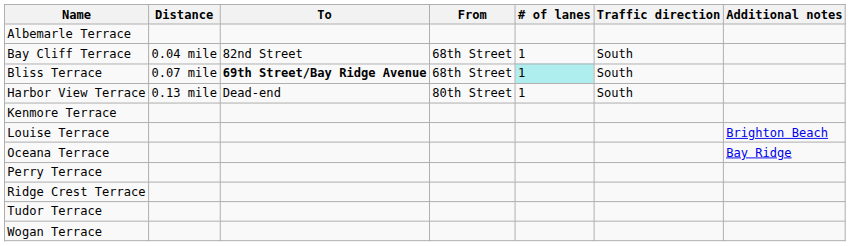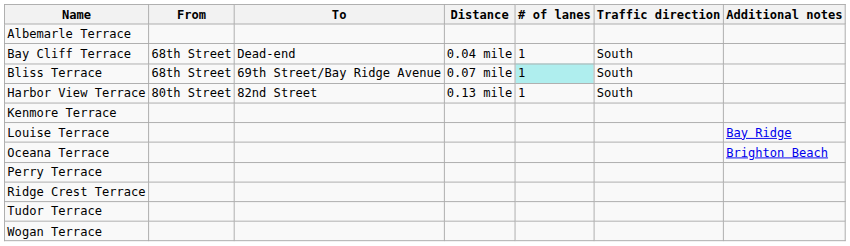columns swapped: From <-> Distance
Bay Cliff Terrace | To: 82nd Street -> Dead-end
Bliss Terrace | To: bold -> normal
Harbor View Terrace | To: Dead-end -> 82nd Street
Louise Terrace | Additional notes: Brighton Beach -> Bay Ridge
Oceana Terrace | Additional notes: Bay Ridge -> Brighton Beach
